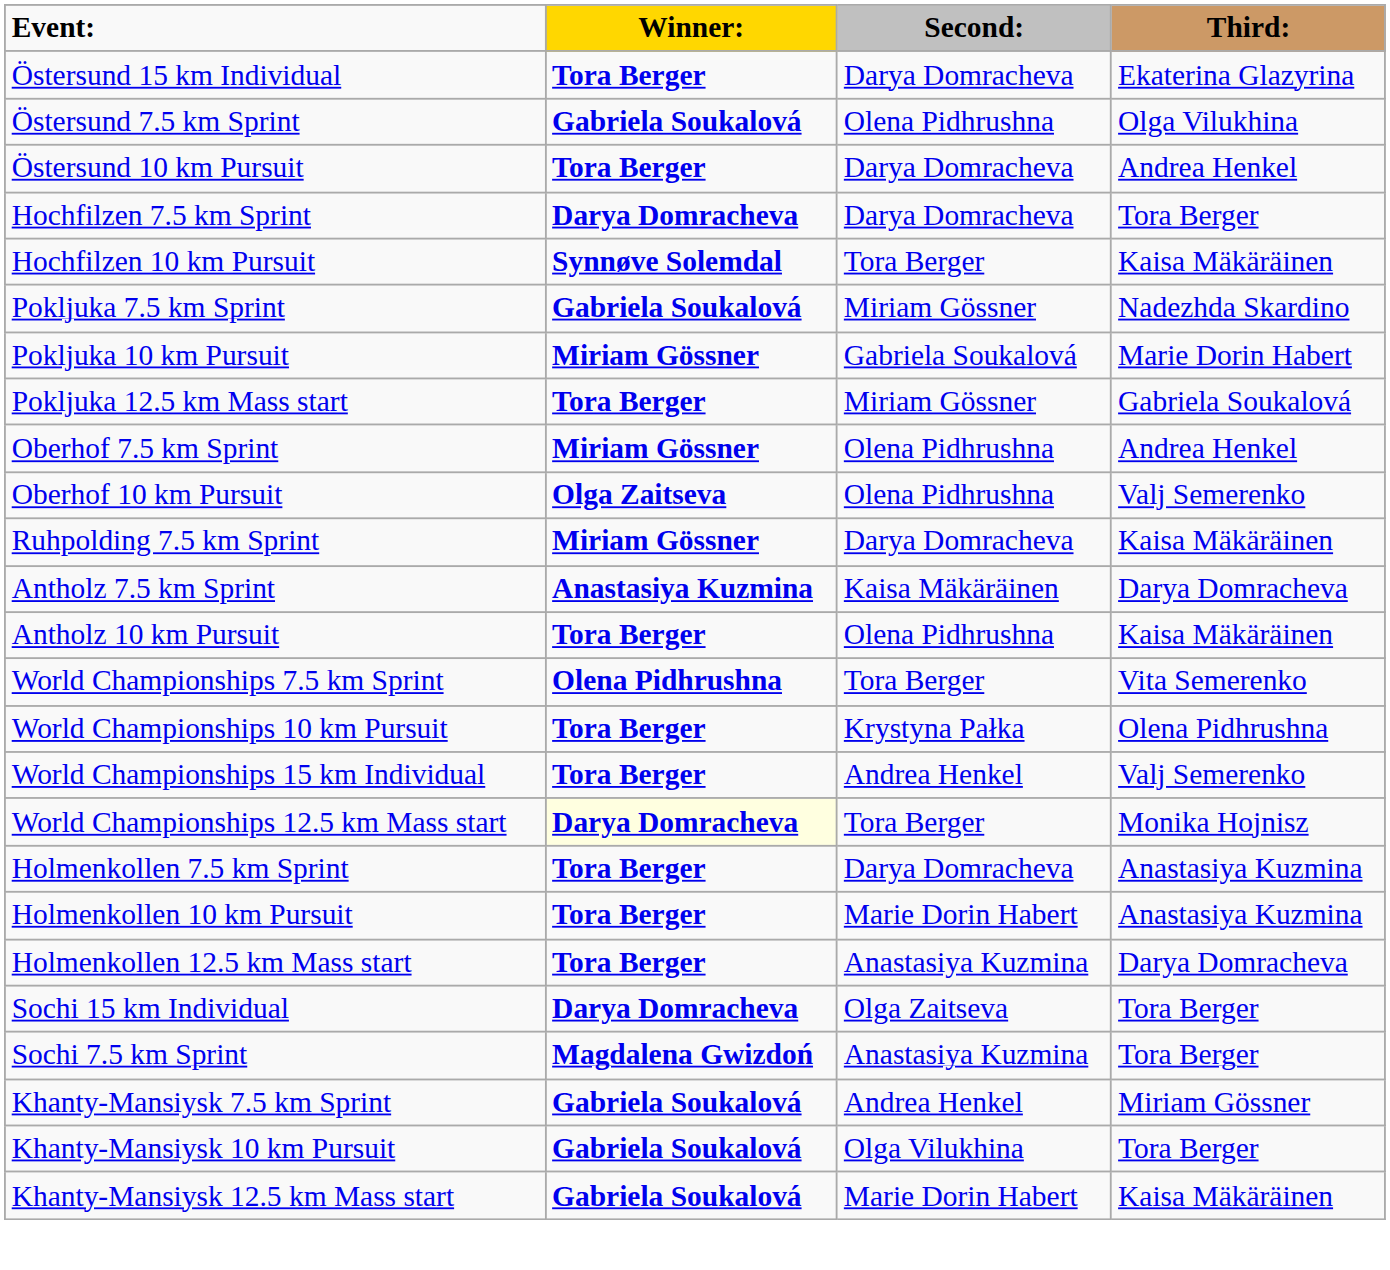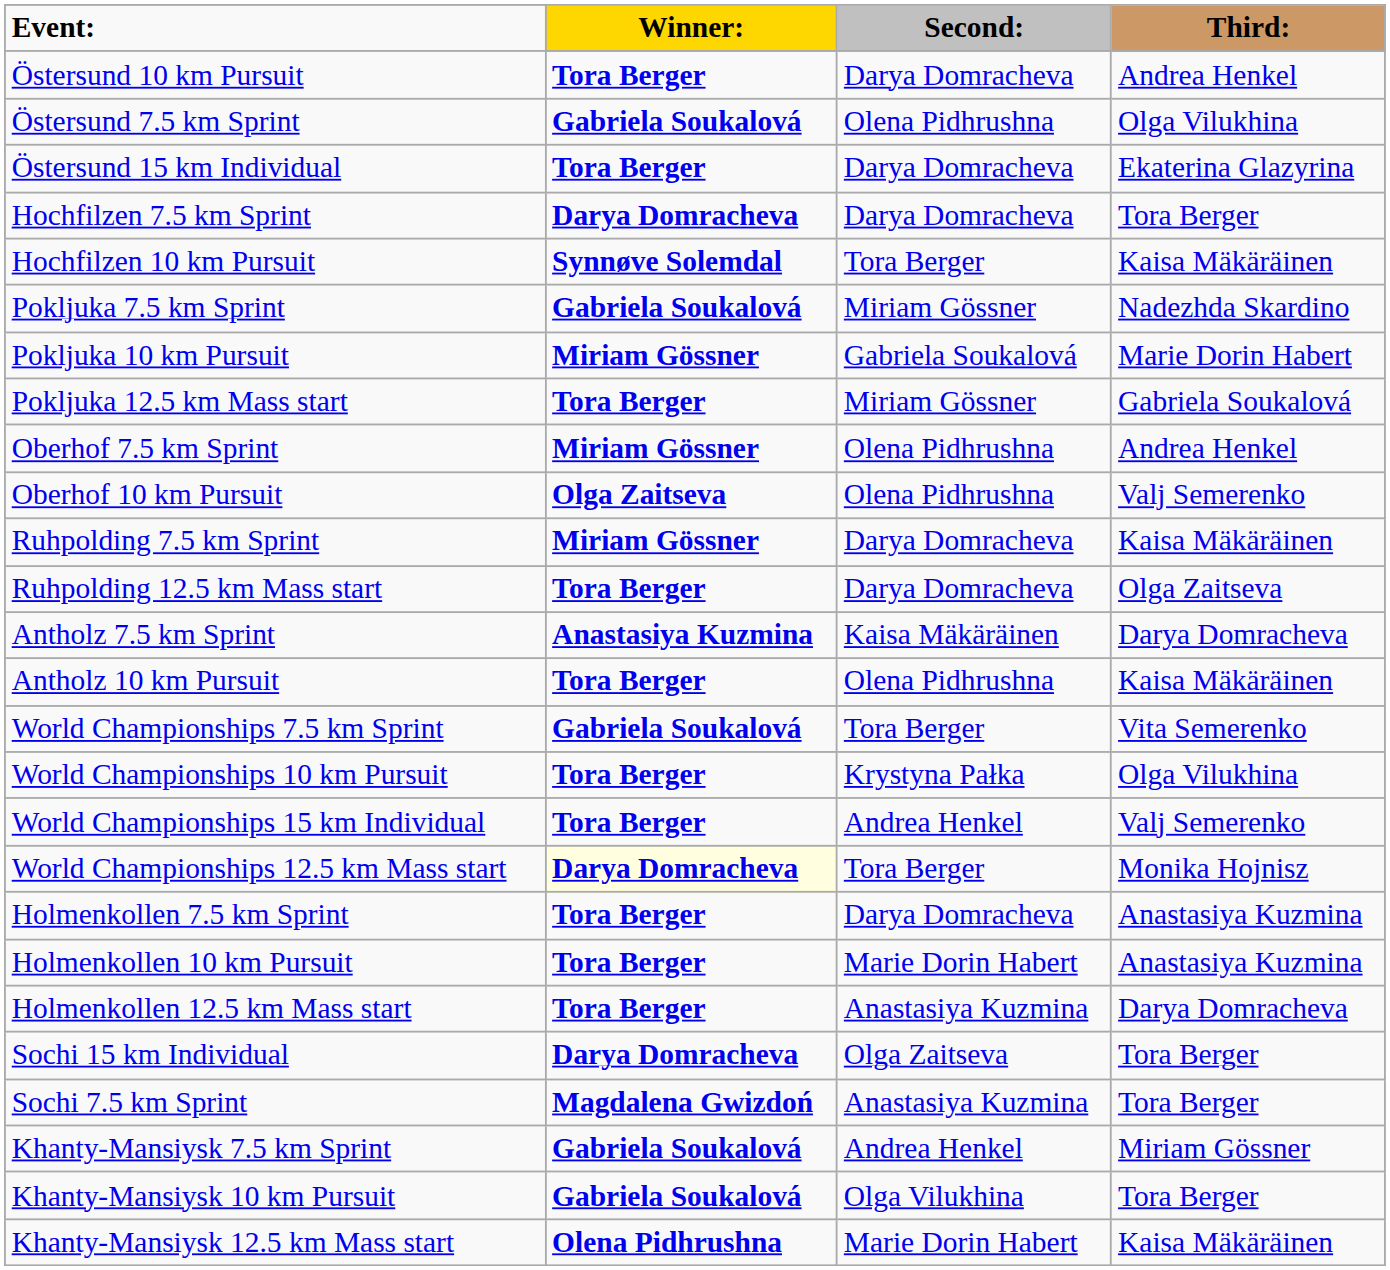rows swapped: Östersund 15 km Individual <-> Östersund 10 km Pursuit
+ row: Ruhpolding 12.5 km Mass start | Tora Berger | Darya Domracheva | Olga Zaitseva
World Championships 7.5 km Sprint | Winner:: Olena Pidhrushna -> Gabriela Soukalová
World Championships 10 km Pursuit | Third:: Olena Pidhrushna -> Olga Vilukhina
Khanty-Mansiysk 12.5 km Mass start | Winner:: Gabriela Soukalová -> Olena Pidhrushna
